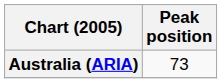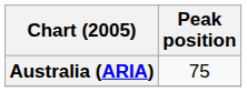Australia (ARIA) | Peak position: 73 -> 75
